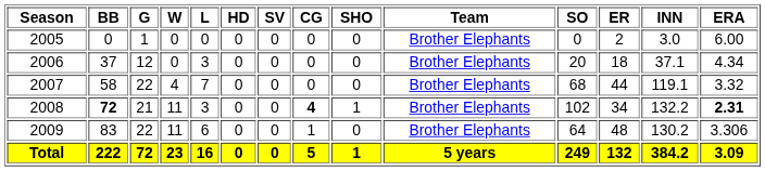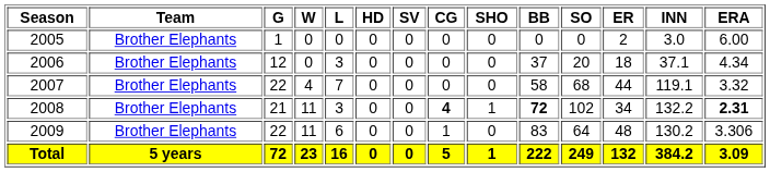columns swapped: Team <-> BB
